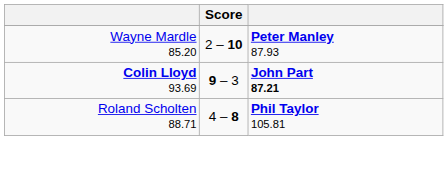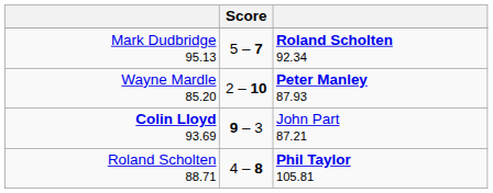+ row: Mark Dudbridge 95.13 | 5 – 7 | Roland Scholten 92.34
Colin Lloyd 93.69 | column 3: bold -> normal
